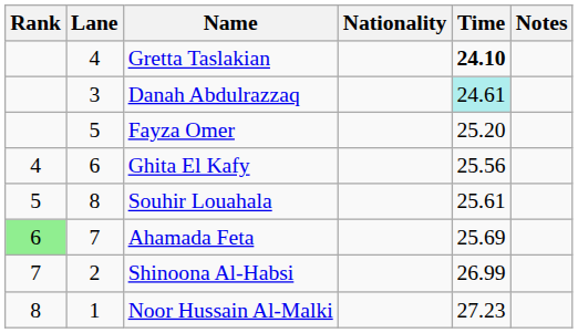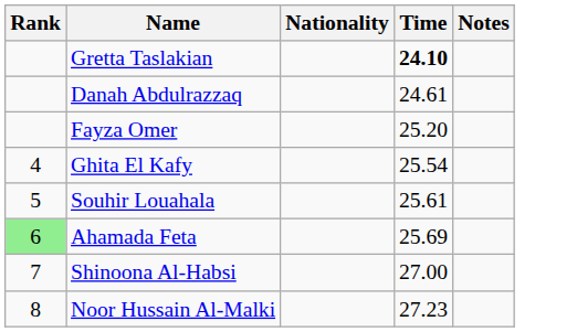- column: Lane | 4 | 3 | 5 | 6 | 8 | 7 | 2 | 1
Danah Abdulrazzaq | Time: paleturquoise background -> no background
Ghita El Kafy | Time: 25.56 -> 25.54
Shinoona Al-Habsi | Time: 26.99 -> 27.00
